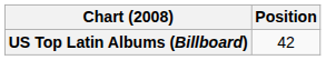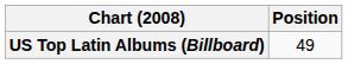US Top Latin Albums (Billboard) | Position: 42 -> 49
